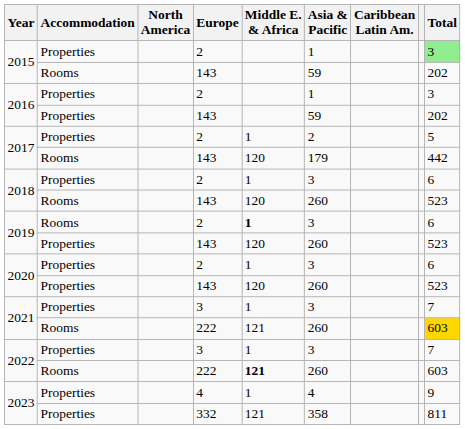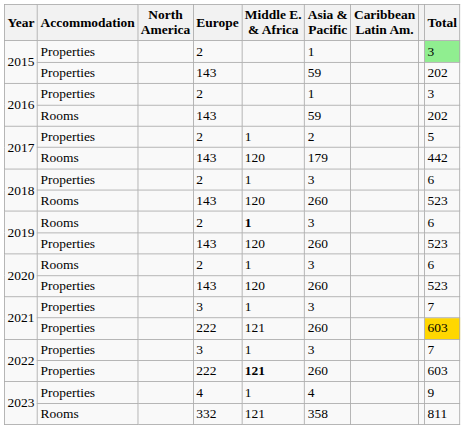2015 / 143 | Accommodation: Rooms -> Properties
2016 / 143 | Accommodation: Properties -> Rooms
2020 / 2 | Accommodation: Properties -> Rooms
2021 / 222 | Accommodation: Rooms -> Properties
2022 / 222 | Accommodation: Rooms -> Properties
2023 / 332 | Accommodation: Properties -> Rooms
